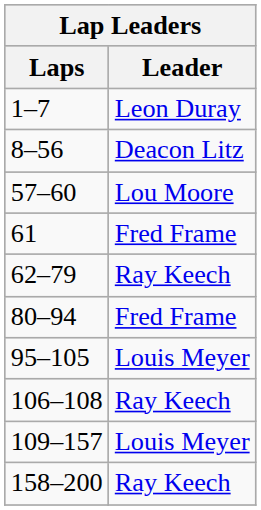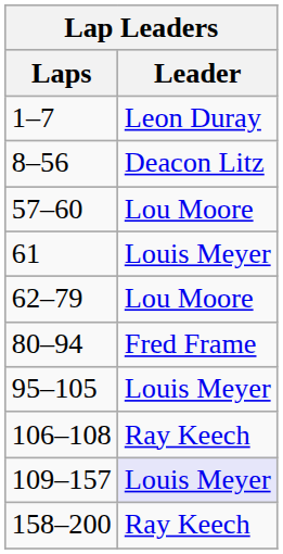61 | Leader: Fred Frame -> Louis Meyer
62–79 | Leader: Ray Keech -> Lou Moore
109–157 | Leader: no background -> lavender background
